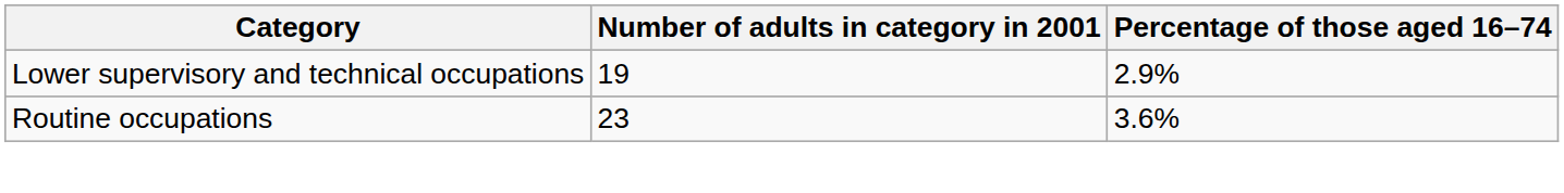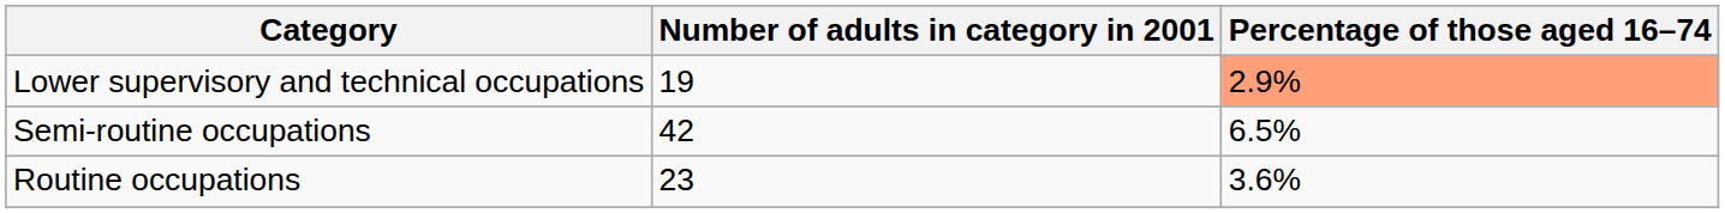Lower supervisory and technical occupations | Percentage of those aged 16–74: no background -> lightsalmon background
+ row: Semi-routine occupations | 42 | 6.5%
